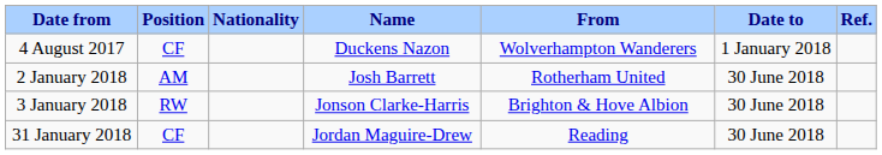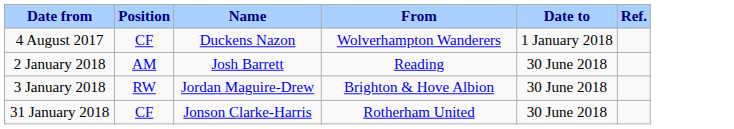- column: Nationality
2 January 2018 | From: Rotherham United -> Reading
3 January 2018 | Name: Jonson Clarke-Harris -> Jordan Maguire-Drew
31 January 2018 | Name: Jordan Maguire-Drew -> Jonson Clarke-Harris
31 January 2018 | From: Reading -> Rotherham United
